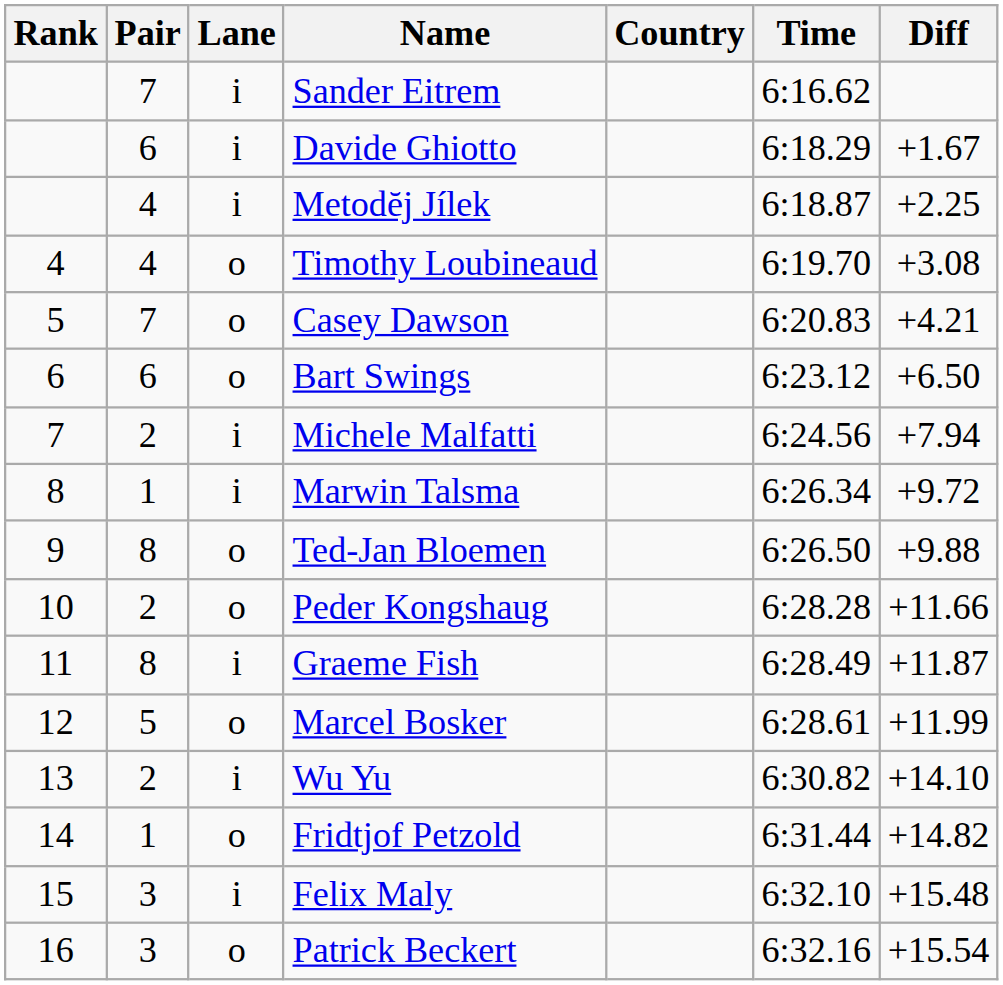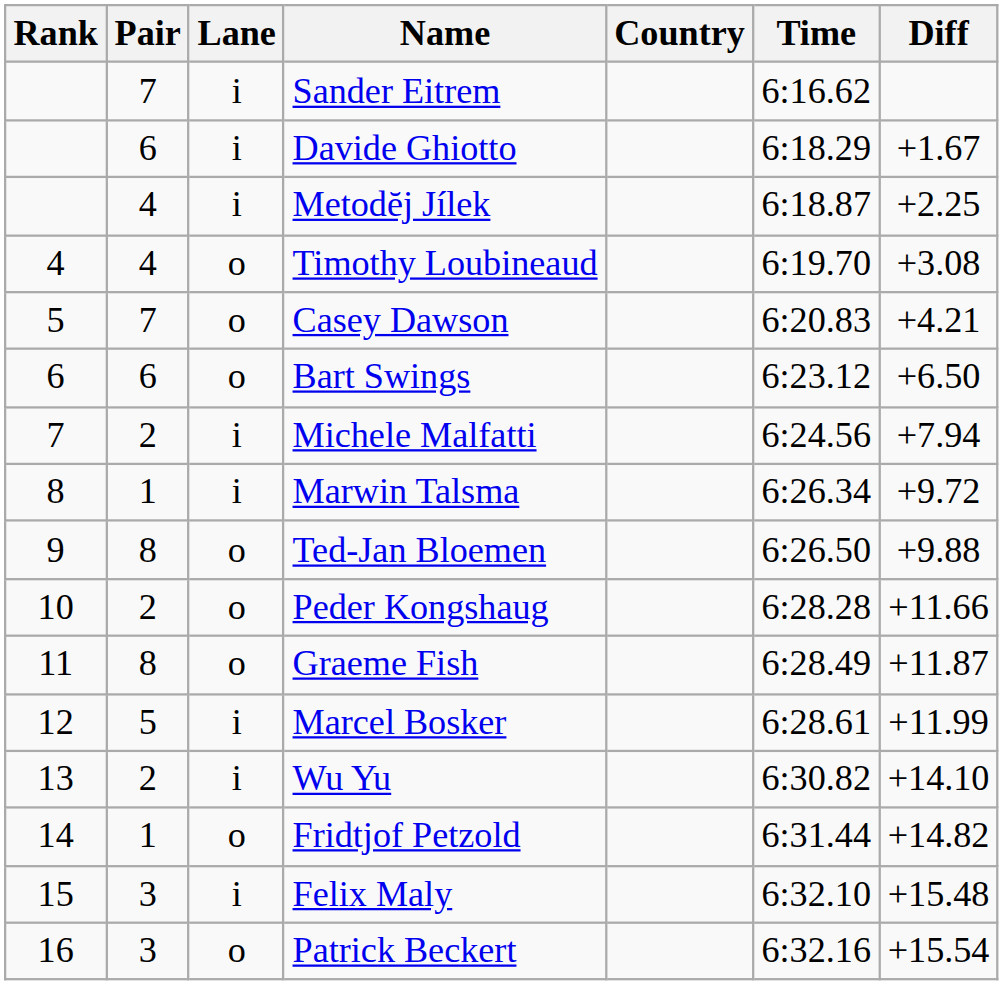Graeme Fish | Lane: i -> o
Marcel Bosker | Lane: o -> i
